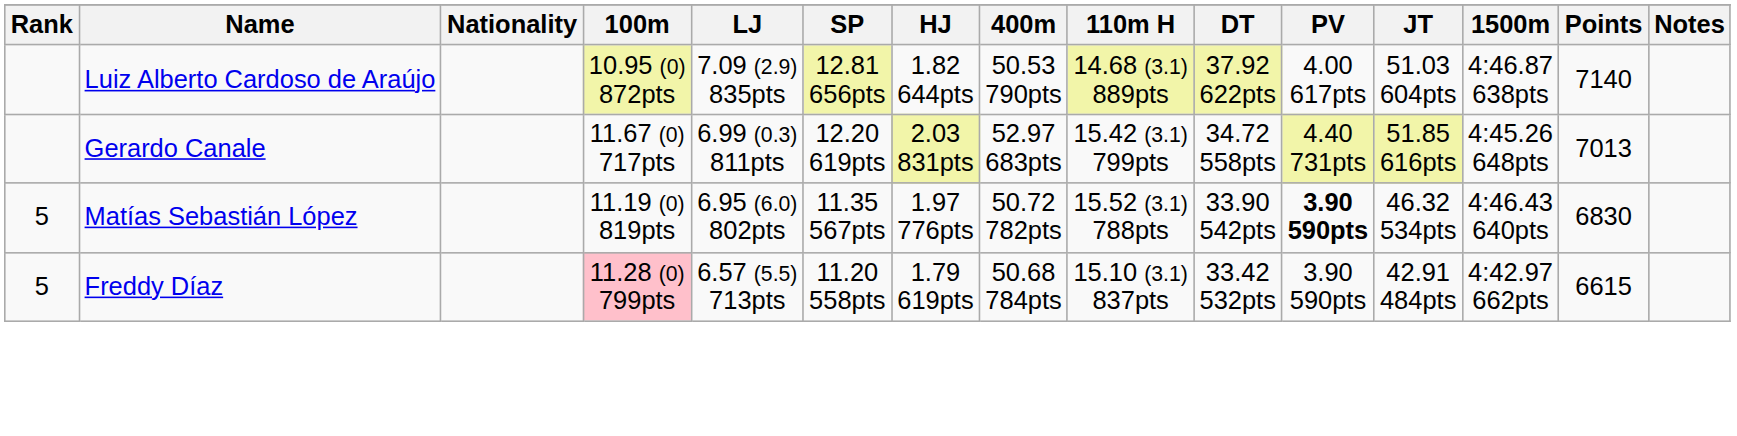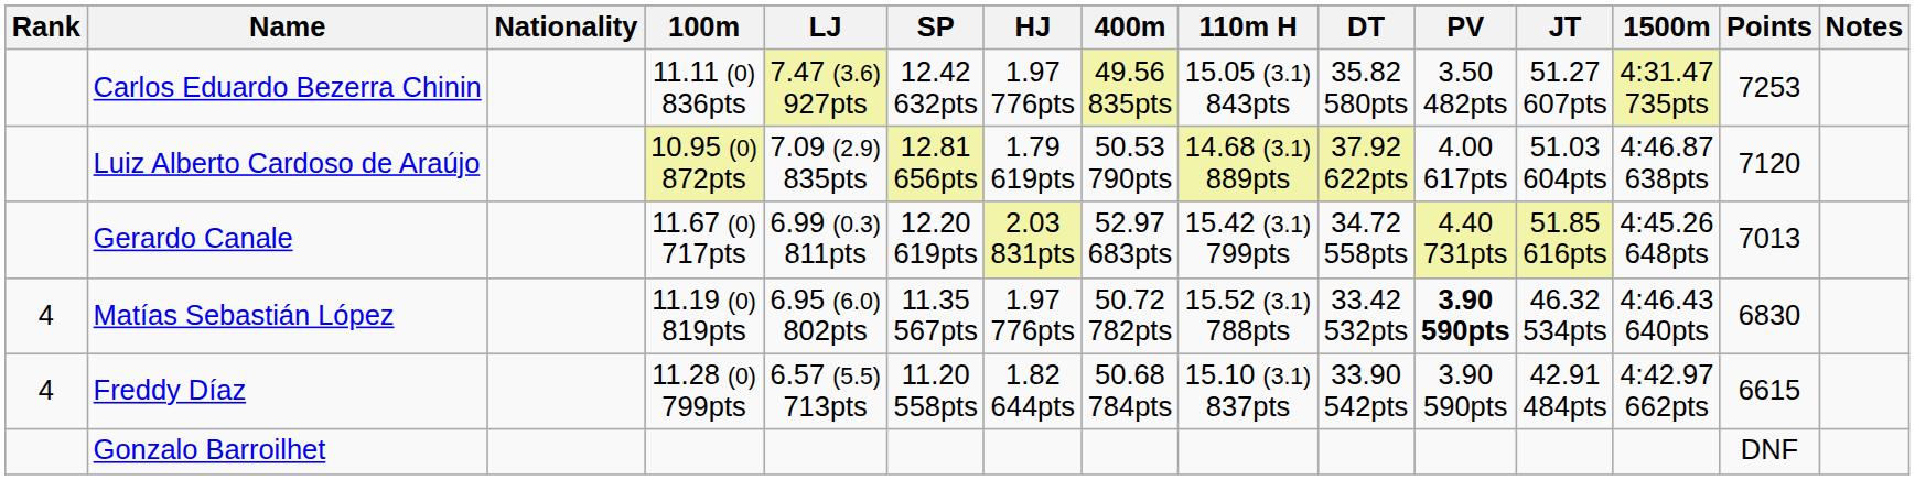+ row: Carlos Eduardo Bezerra Chinin | 11.11 (0) 836pts | 7.47 (3.6) 927pts | 12.42 632pts | 1.97 776pts | 49.56 835pts | 15.05 (3.1) 843pts | 35.82 580pts | 3.50 482pts | 51.27 607pts | 4:31.47 735pts | 7253
Luiz Alberto Cardoso de Araújo | HJ: 1.82 644pts -> 1.79 619pts
Luiz Alberto Cardoso de Araújo | Points: 7140 -> 7120
Matías Sebastián López | Rank: 5 -> 4
Matías Sebastián López | DT: 33.90 542pts -> 33.42 532pts
Freddy Díaz | Rank: 5 -> 4
Freddy Díaz | 100m: pink background -> no background
Freddy Díaz | HJ: 1.79 619pts -> 1.82 644pts
Freddy Díaz | DT: 33.42 532pts -> 33.90 542pts
+ row: Gonzalo Barroilhet | DNF
